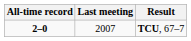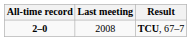TCU, 67–7 | Last meeting: 2007 -> 2008
